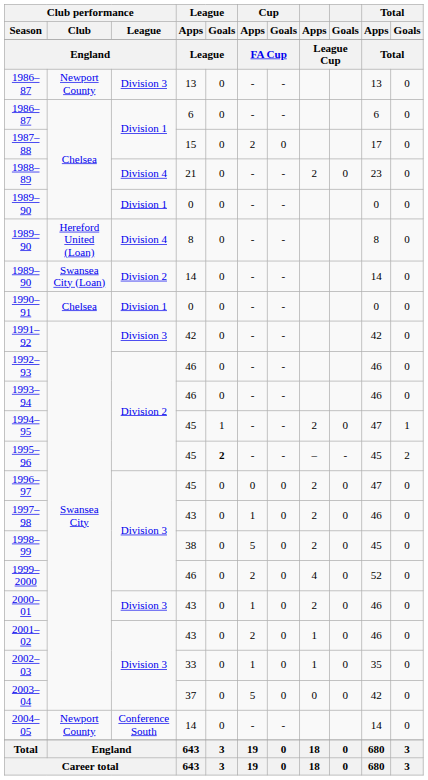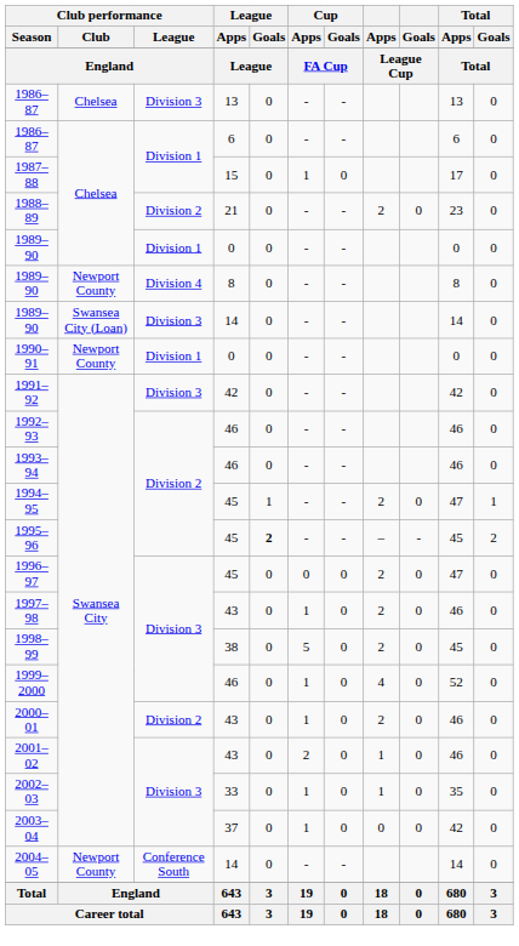1986–87 / 13 | Club performance / Club: Newport County -> Chelsea
1987–88 | Cup / Apps: 2 -> 1
1988–89 | Club performance / League: Division 4 -> Division 2
1989–90 / 8 | Club performance / Club: Hereford United (Loan) -> Newport County
1989–90 / 14 | Club performance / League: Division 2 -> Division 3
1990–91 | Club performance / Club: Chelsea -> Newport County
1999–2000 | Cup / Apps: 2 -> 1
2000–01 | Club performance / League: Division 3 -> Division 2
2003–04 | Cup / Apps: 5 -> 1
